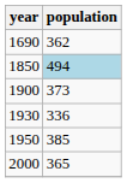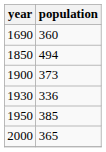1690 | population: 362 -> 360
1850 | population: lightblue background -> no background
